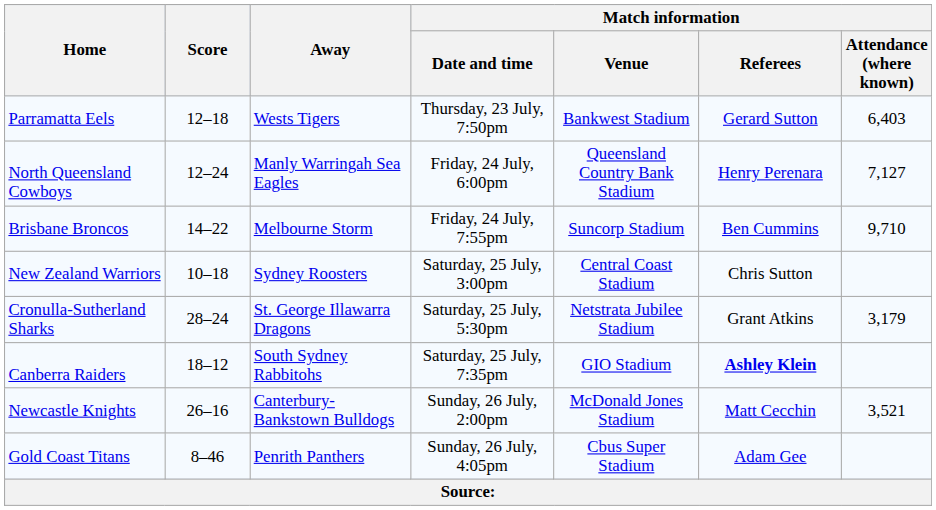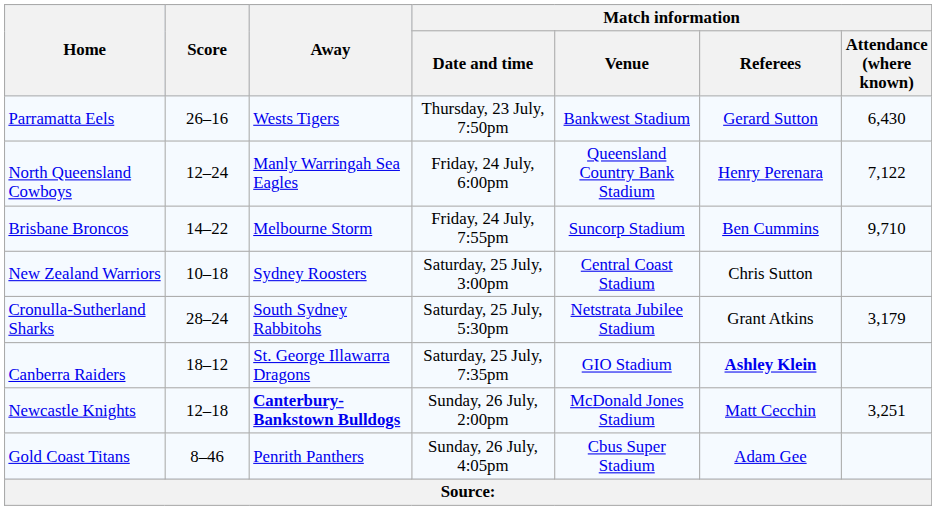Parramatta Eels | Score: 12–18 -> 26–16
Parramatta Eels | Match information / Attendance (where known): 6,403 -> 6,430
North Queensland Cowboys | Match information / Attendance (where known): 7,127 -> 7,122
Cronulla-Sutherland Sharks | Away: St. George Illawarra Dragons -> South Sydney Rabbitohs
Canberra Raiders | Away: South Sydney Rabbitohs -> St. George Illawarra Dragons
Newcastle Knights | Score: 26–16 -> 12–18
Newcastle Knights | Away: normal -> bold
Newcastle Knights | Match information / Attendance (where known): 3,521 -> 3,251
